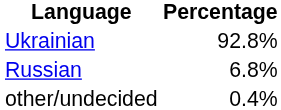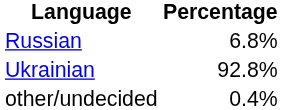rows swapped: Ukrainian <-> Russian
